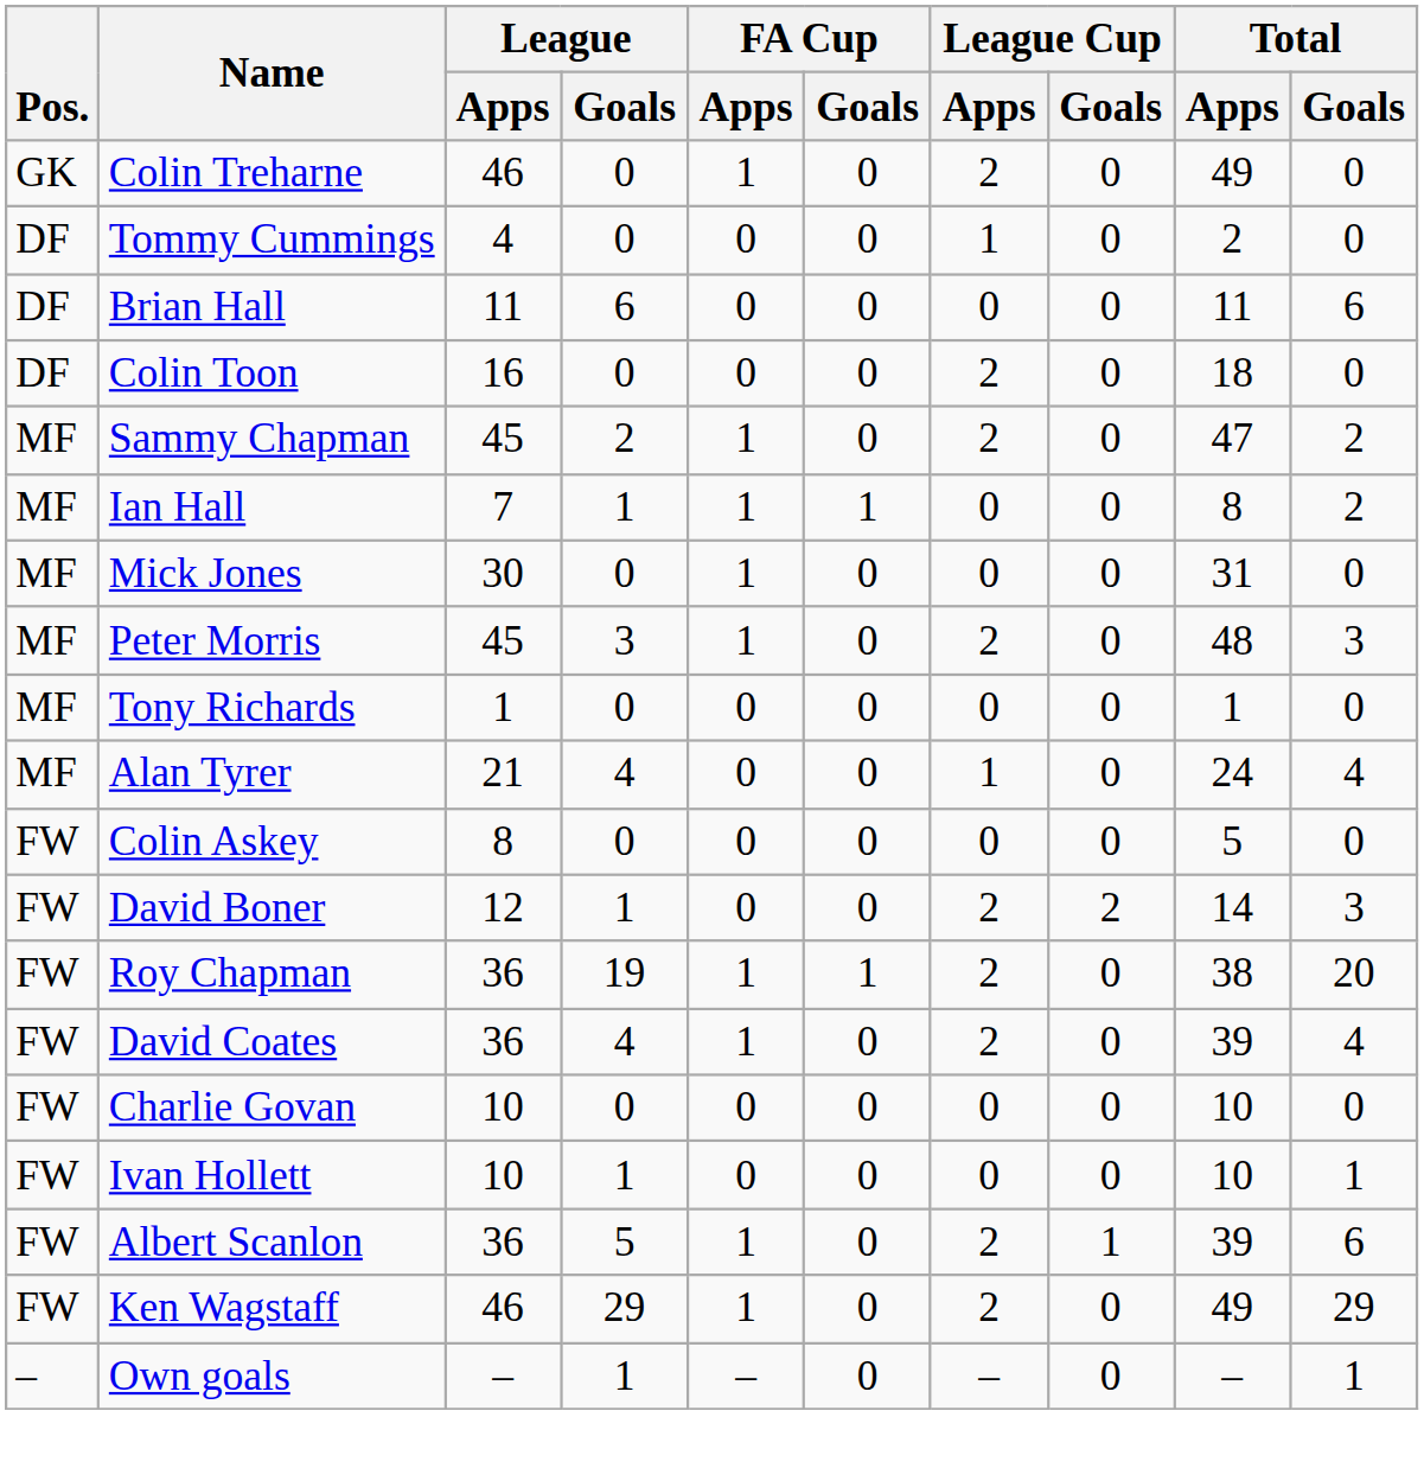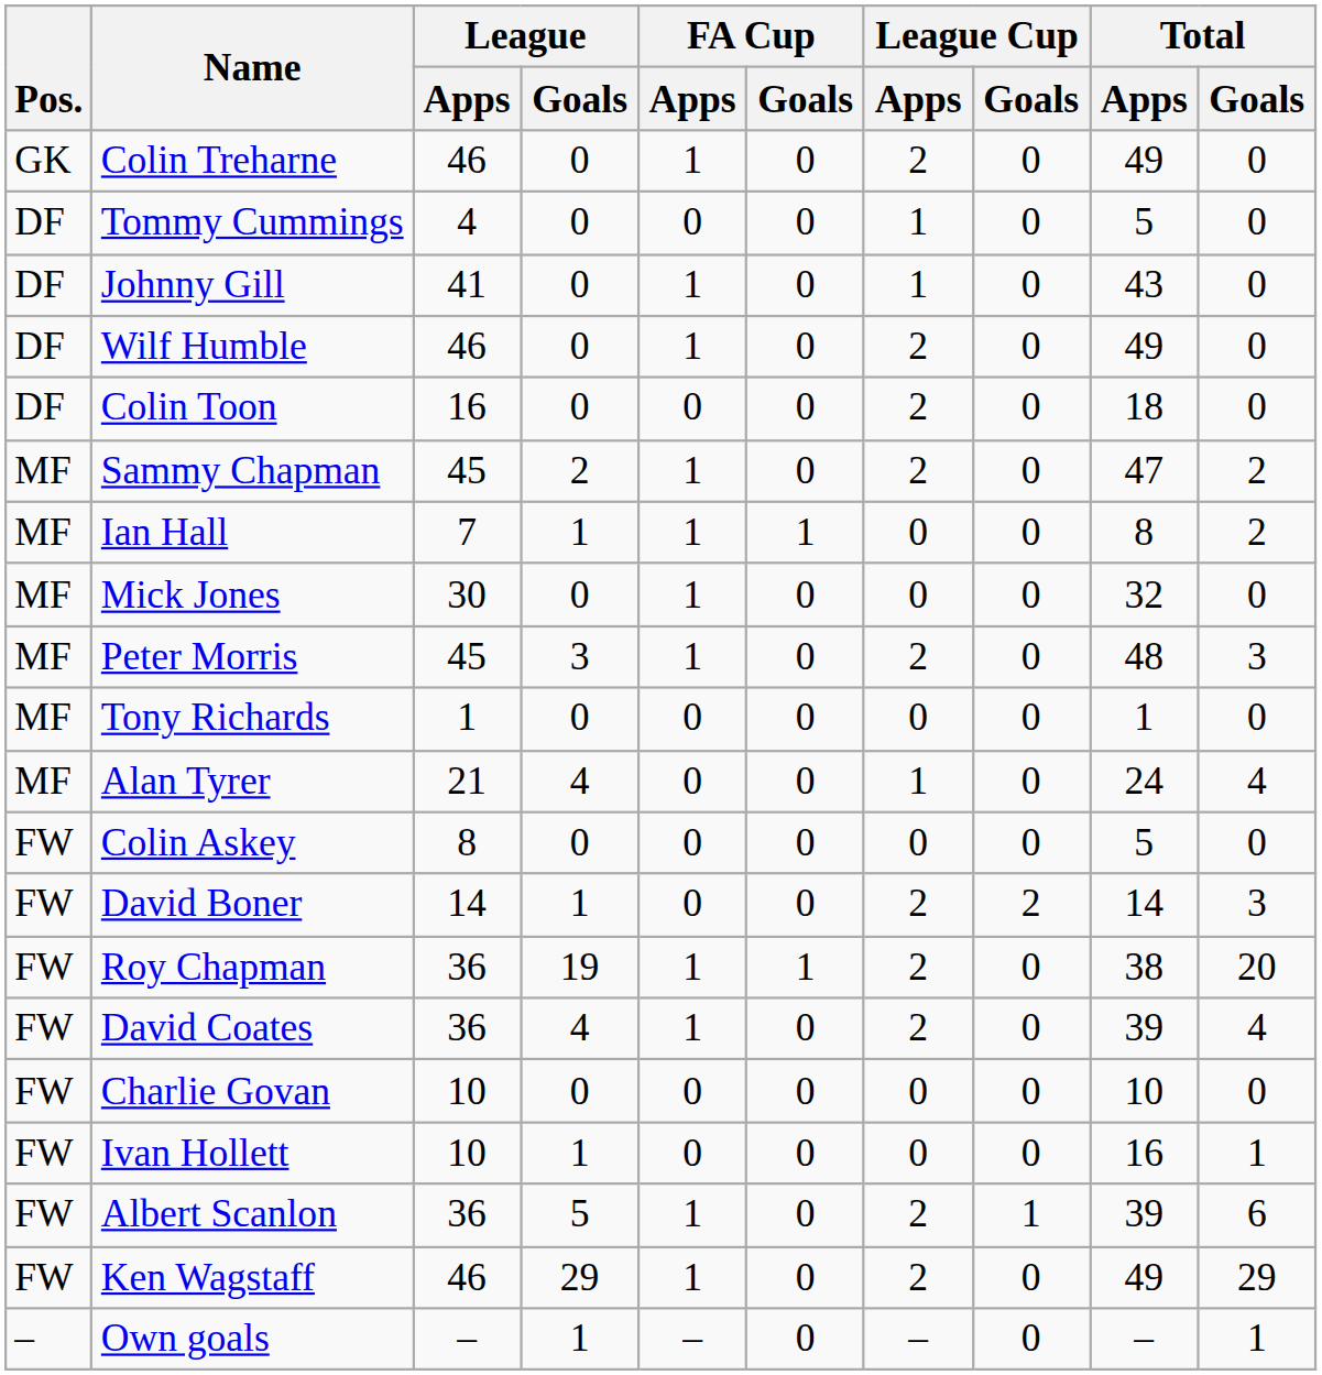Tommy Cummings | Total / Apps: 2 -> 5
+ row: DF | Johnny Gill | 41 | 0 | 1 | 0 | 1 | 0 | 43 | 0
- row: DF | Brian Hall | 11 | 6 | 0 | 0 | 0 | 0 | 11 | 6
+ row: DF | Wilf Humble | 46 | 0 | 1 | 0 | 2 | 0 | 49 | 0
Mick Jones | Total / Apps: 31 -> 32
David Boner | League / Apps: 12 -> 14
Ivan Hollett | Total / Apps: 10 -> 16
